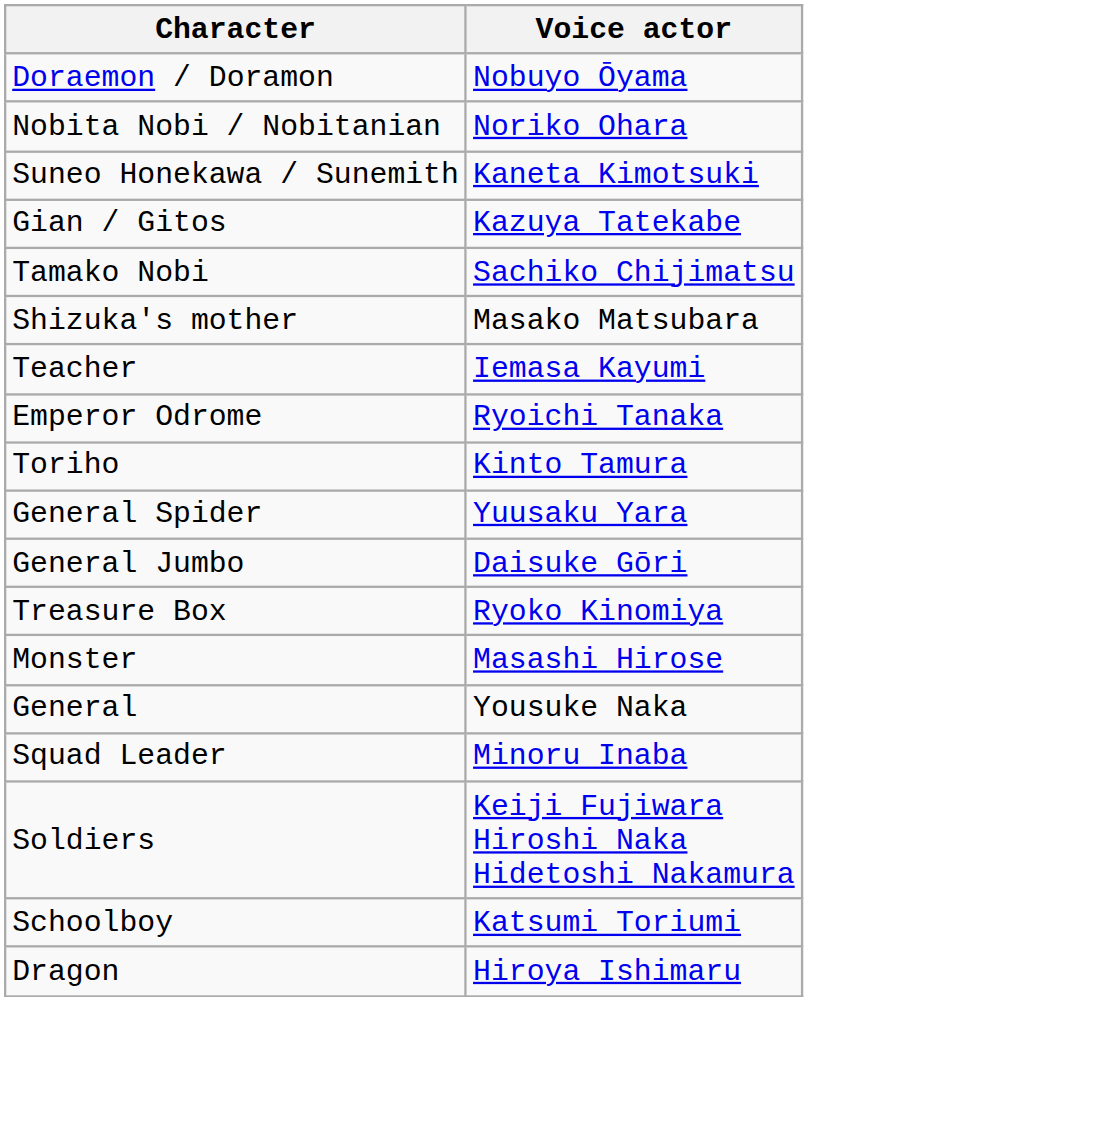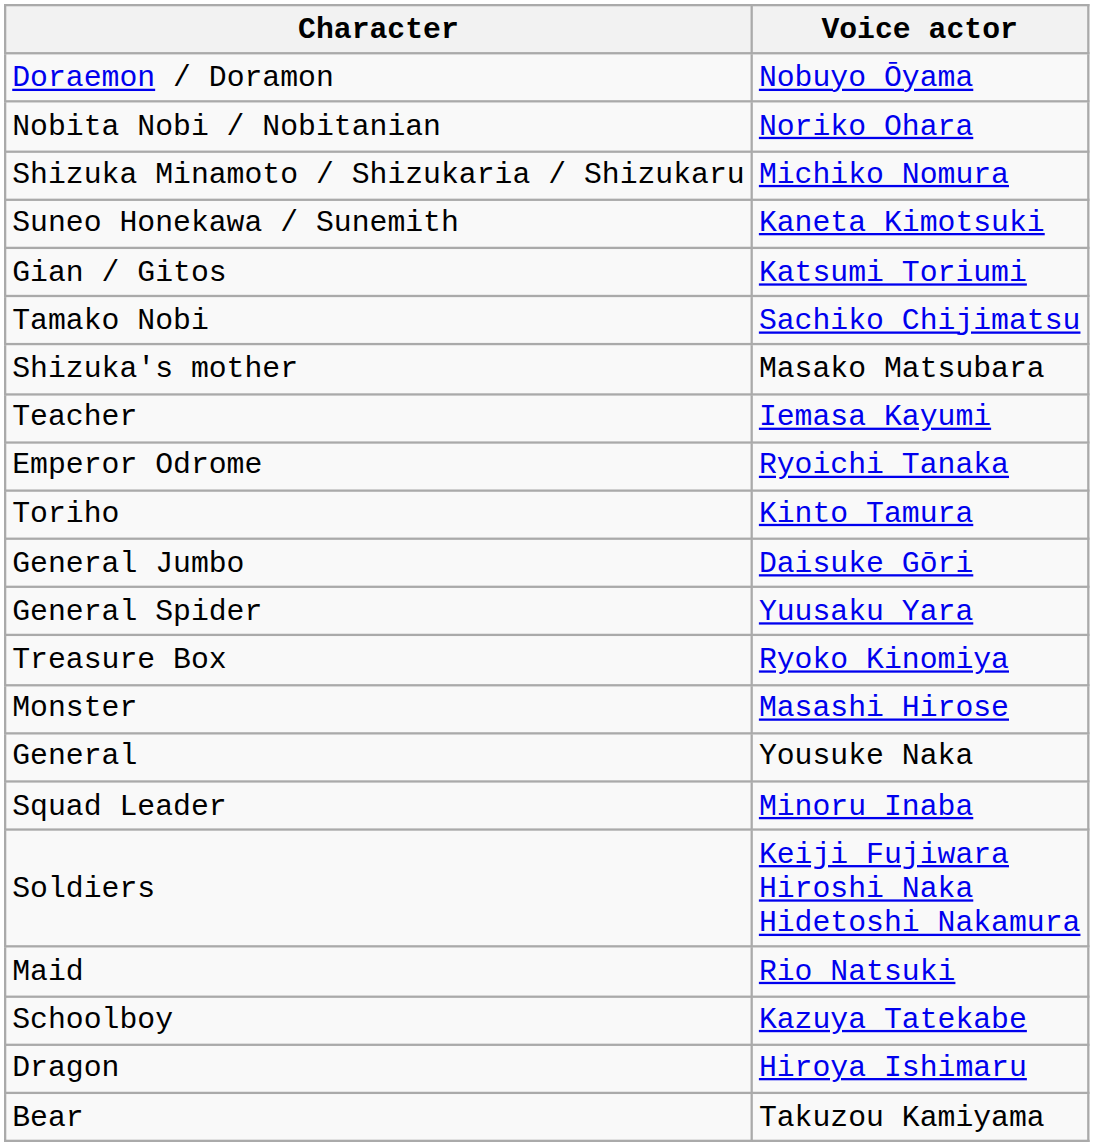+ row: Shizuka Minamoto / Shizukaria / Shizukaru | Michiko Nomura
Gian / Gitos | Voice actor: Kazuya Tatekabe -> Katsumi Toriumi
rows swapped: General Spider <-> General Jumbo
+ row: Maid | Rio Natsuki
Schoolboy | Voice actor: Katsumi Toriumi -> Kazuya Tatekabe
+ row: Bear | Takuzou Kamiyama
